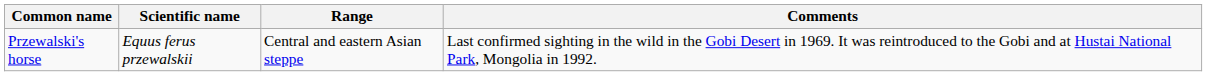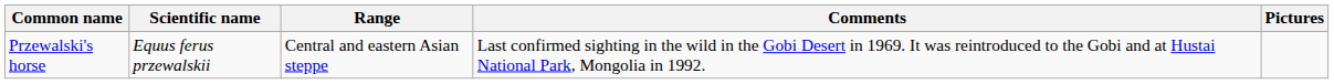+ column: Pictures
